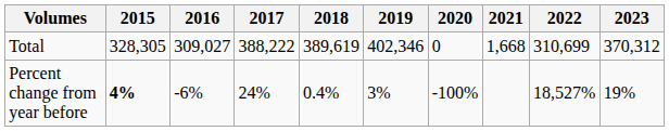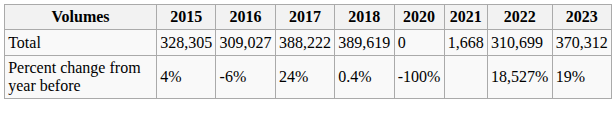- column: 2019 | 402,346 | 3%
Percent change from year before | 2015: bold -> normal
